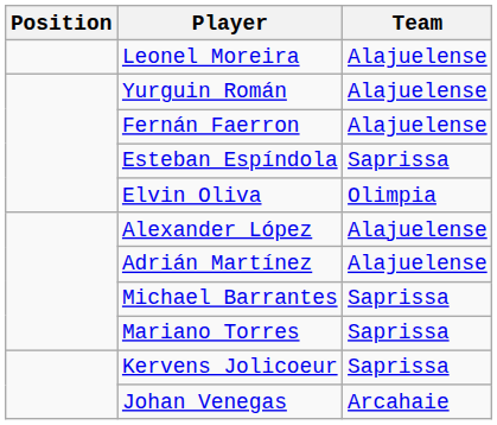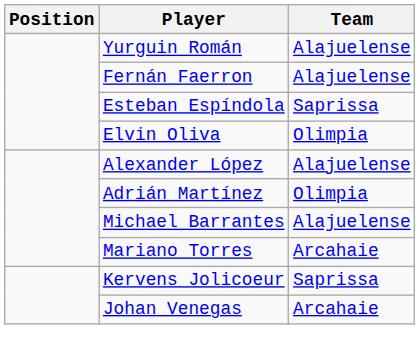- row: Leonel Moreira | Alajuelense
Adrián Martínez | Team: Alajuelense -> Olimpia
Michael Barrantes | Team: Saprissa -> Alajuelense
Mariano Torres | Team: Saprissa -> Arcahaie
